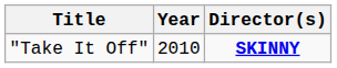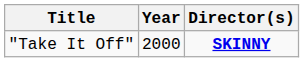"Take It Off" | Year: 2010 -> 2000
